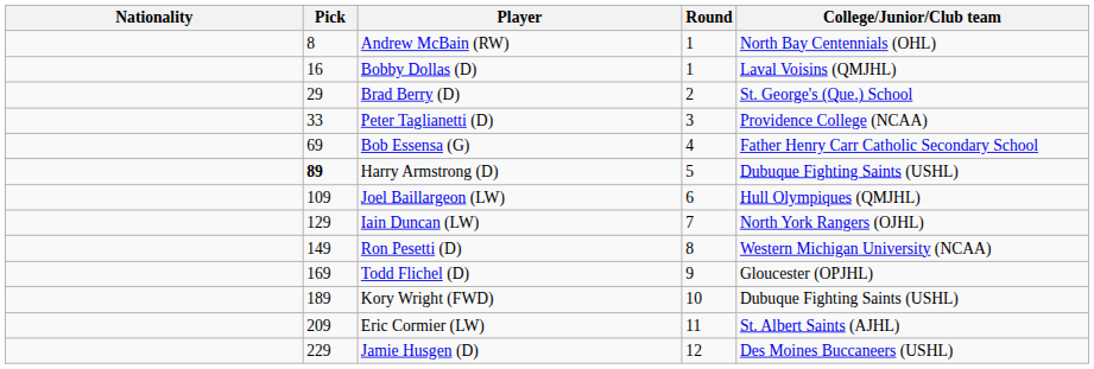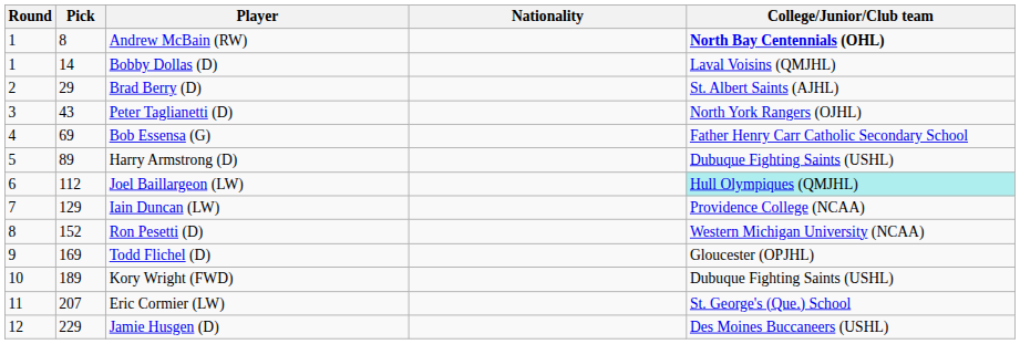columns swapped: Round <-> Nationality
Andrew McBain (RW) | College/Junior/Club team: normal -> bold
Bobby Dollas (D) | Pick: 16 -> 14
Brad Berry (D) | College/Junior/Club team: St. George's (Que.) School -> St. Albert Saints (AJHL)
Peter Taglianetti (D) | Pick: 33 -> 43
Peter Taglianetti (D) | College/Junior/Club team: Providence College (NCAA) -> North York Rangers (OJHL)
Harry Armstrong (D) | Pick: bold -> normal
Joel Baillargeon (LW) | Pick: 109 -> 112
Joel Baillargeon (LW) | College/Junior/Club team: no background -> paleturquoise background
Iain Duncan (LW) | College/Junior/Club team: North York Rangers (OJHL) -> Providence College (NCAA)
Ron Pesetti (D) | Pick: 149 -> 152
Eric Cormier (LW) | Pick: 209 -> 207
Eric Cormier (LW) | College/Junior/Club team: St. Albert Saints (AJHL) -> St. George's (Que.) School
